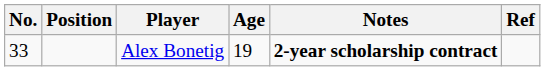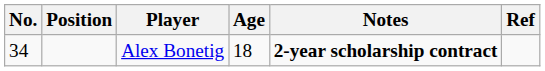Alex Bonetig | No.: 33 -> 34
Alex Bonetig | Age: 19 -> 18
